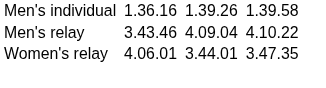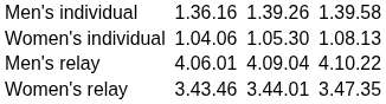+ row: Women's individual | 1.04.06 | 1.05.30 | 1.08.13
Men's relay | column 3: 3.43.46 -> 4.06.01
Women's relay | column 3: 4.06.01 -> 3.43.46
